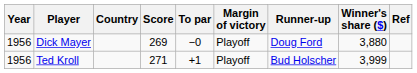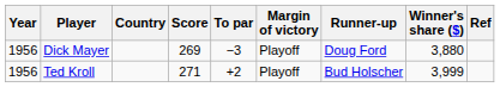Dick Mayer | To par: −0 -> −3
Ted Kroll | To par: +1 -> +2
